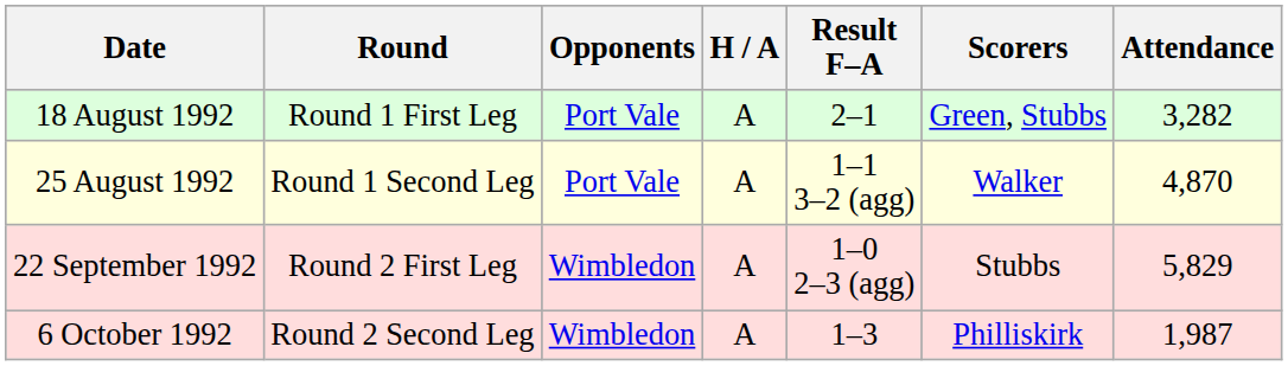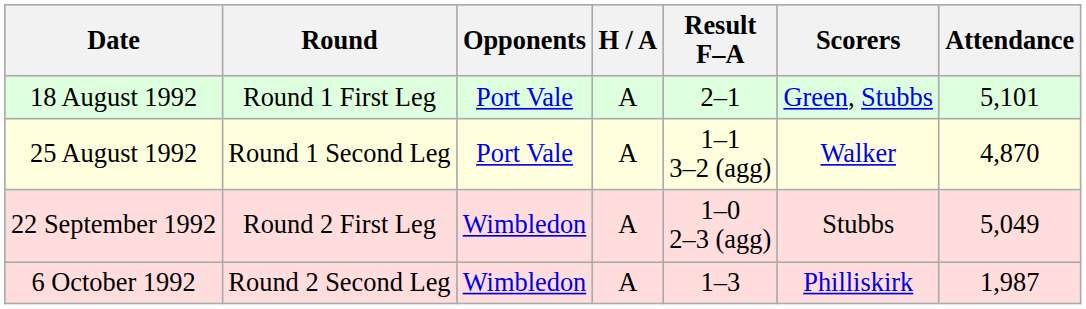18 August 1992 | Attendance: 3,282 -> 5,101
22 September 1992 | Attendance: 5,829 -> 5,049
